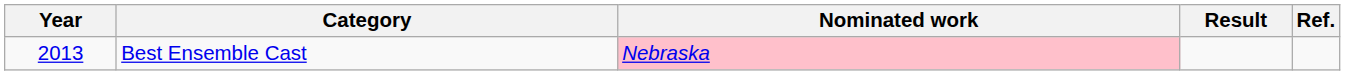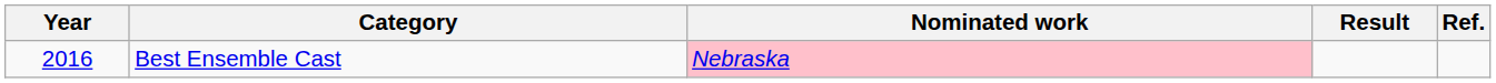Best Ensemble Cast | Year: 2013 -> 2016
